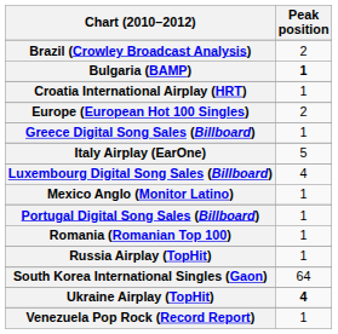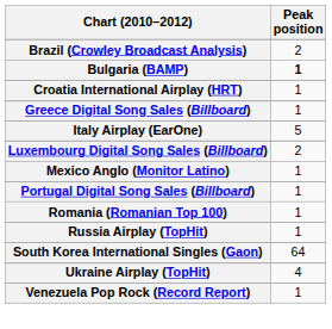- row: Europe (European Hot 100 Singles) | 2
Luxembourg Digital Song Sales (Billboard) | Peak position: 4 -> 2
Ukraine Airplay (TopHit) | Peak position: bold -> normal
